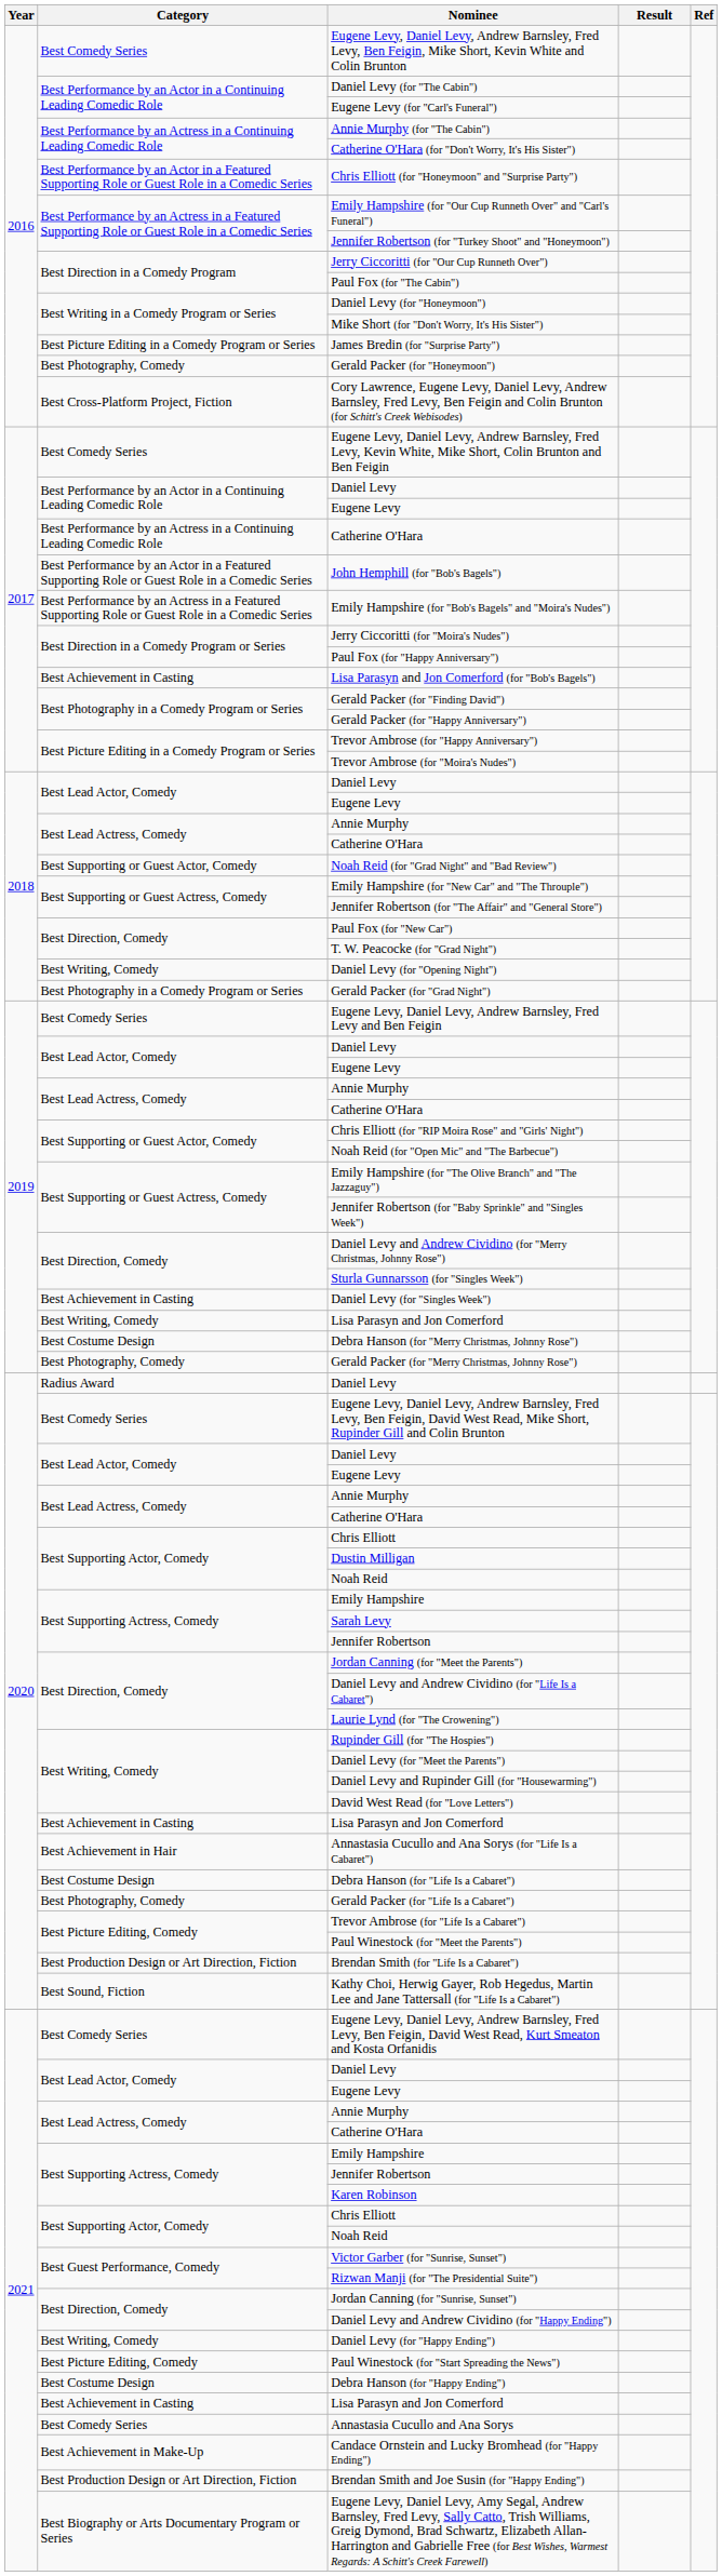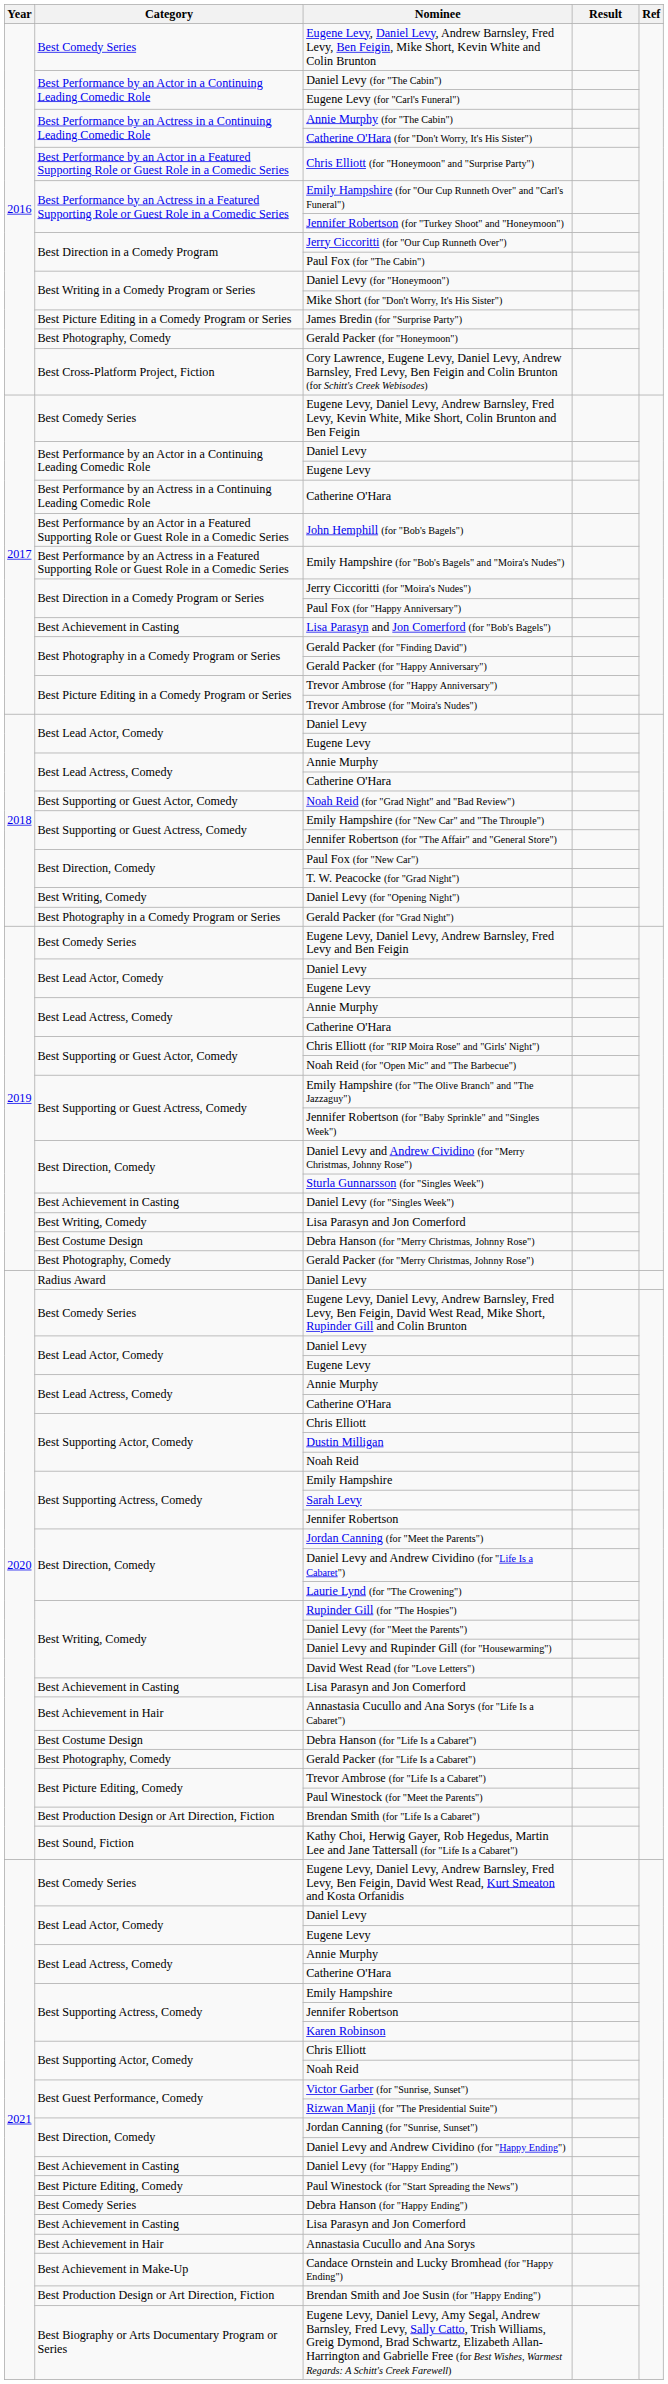Daniel Levy (for "Happy Ending") | Category: Best Writing, Comedy -> Best Achievement in Casting
Debra Hanson (for "Happy Ending") | Category: Best Costume Design -> Best Comedy Series
Annastasia Cucullo and Ana Sorys | Category: Best Comedy Series -> Best Achievement in Hair
